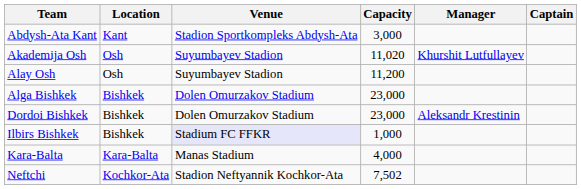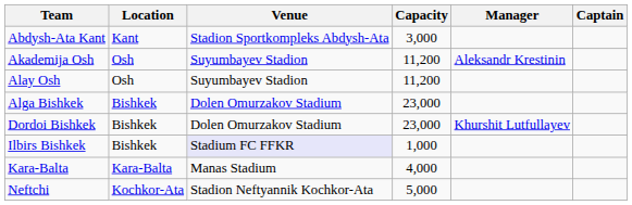Akademija Osh | Capacity: 11,020 -> 11,200
Akademija Osh | Manager: Khurshit Lutfullayev -> Aleksandr Krestinin
Dordoi Bishkek | Manager: Aleksandr Krestinin -> Khurshit Lutfullayev
Neftchi | Capacity: 7,502 -> 5,000
